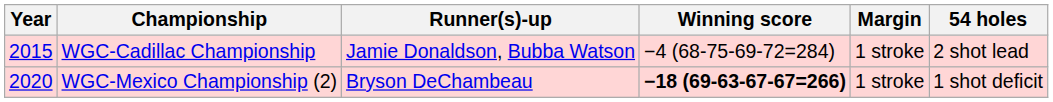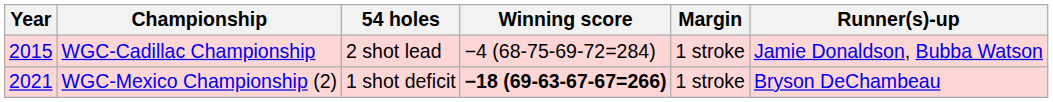columns swapped: 54 holes <-> Runner(s)-up
WGC-Mexico Championship (2) | Year: 2020 -> 2021
